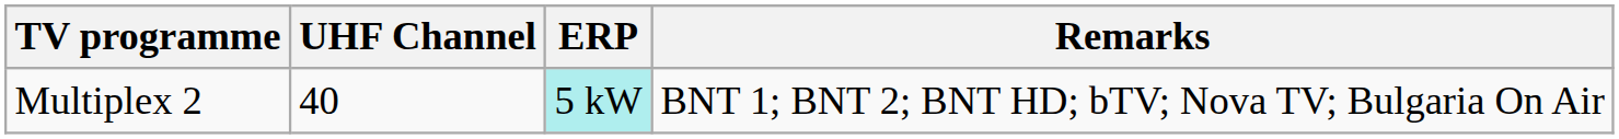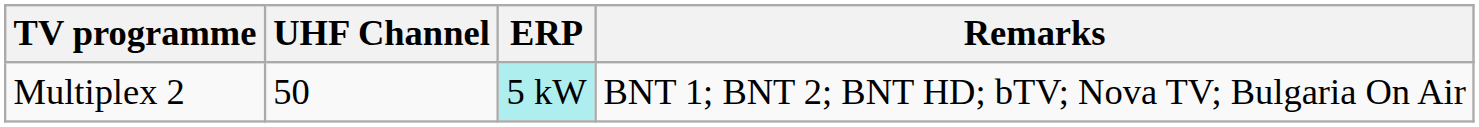Multiplex 2 | UHF Channel: 40 -> 50
